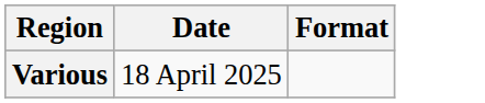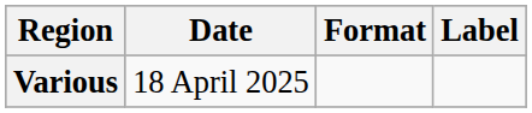+ column: Label
